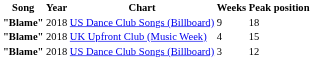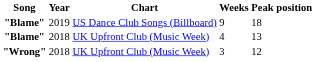9 | Year: 2018 -> 2019
4 | Peak position: 15 -> 13
3 | Song: "Blame" -> "Wrong"
3 | Chart: US Dance Club Songs (Billboard) -> UK Upfront Club (Music Week)
